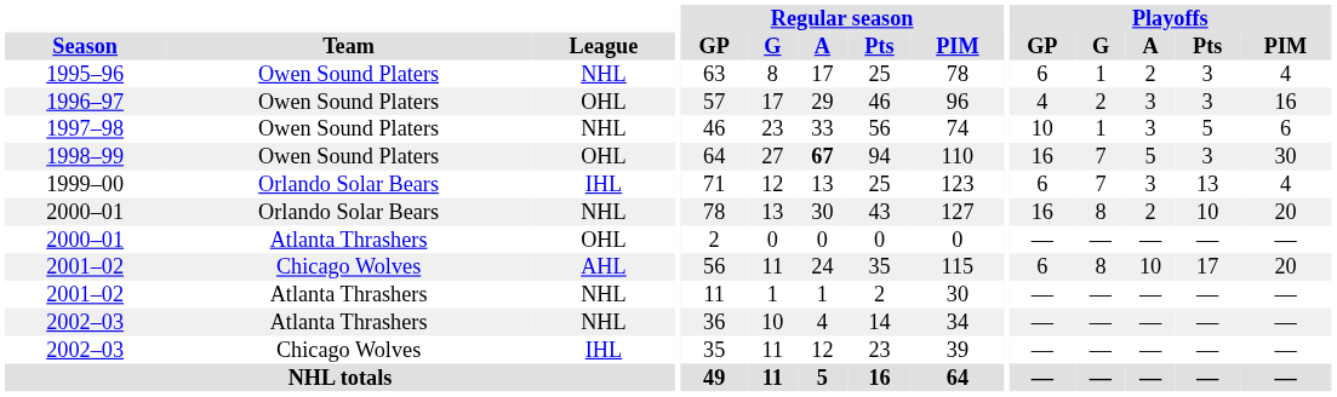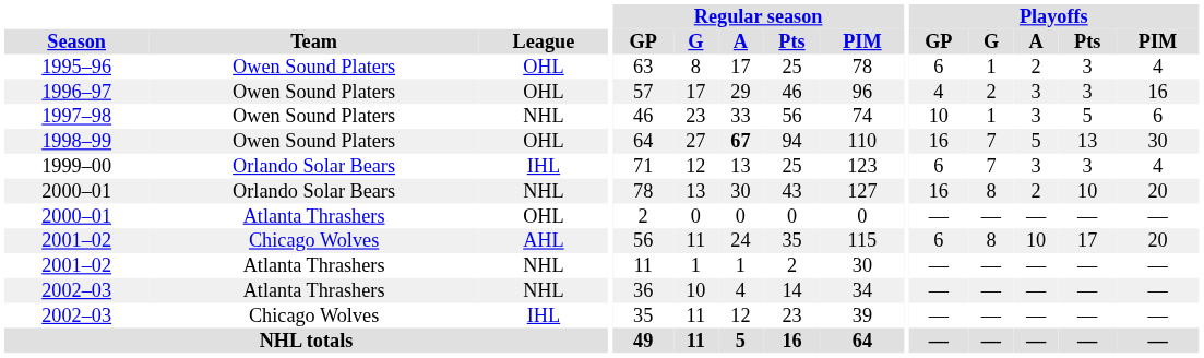1995–96 | League: NHL -> OHL
1998–99 | Playoffs / Pts: 3 -> 13
1999–00 | Playoffs / Pts: 13 -> 3
